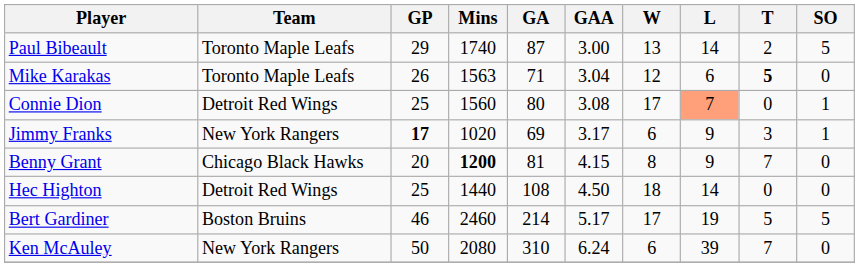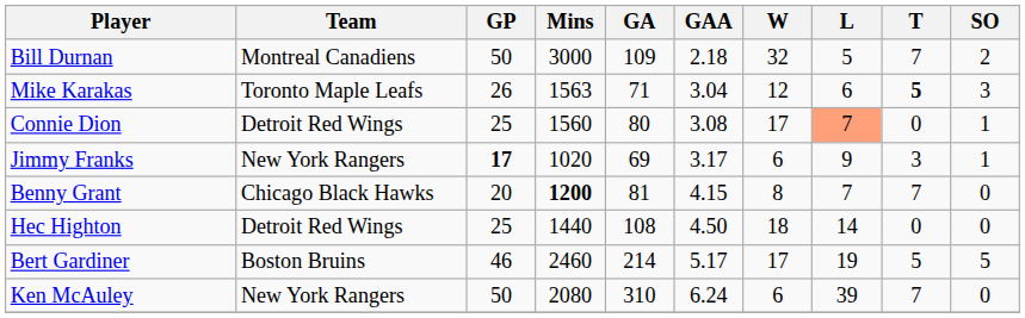+ row: Bill Durnan | Montreal Canadiens | 50 | 3000 | 109 | 2.18 | 32 | 5 | 7 | 2
- row: Paul Bibeault | Toronto Maple Leafs | 29 | 1740 | 87 | 3.00 | 13 | 14 | 2 | 5
Mike Karakas | SO: 0 -> 3
Benny Grant | L: 9 -> 7
